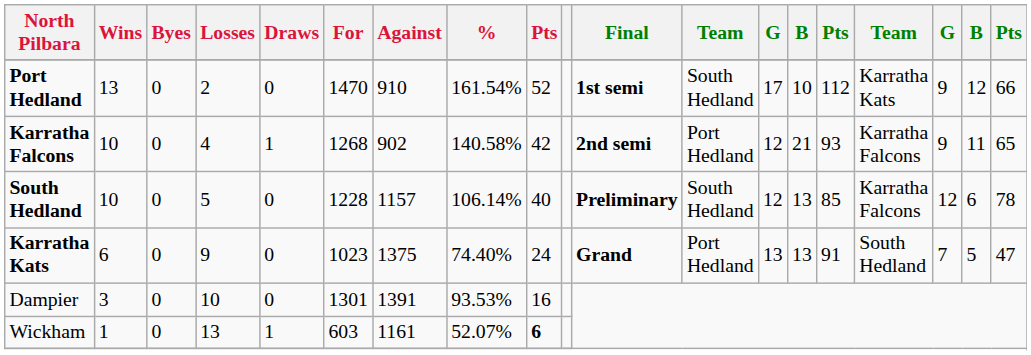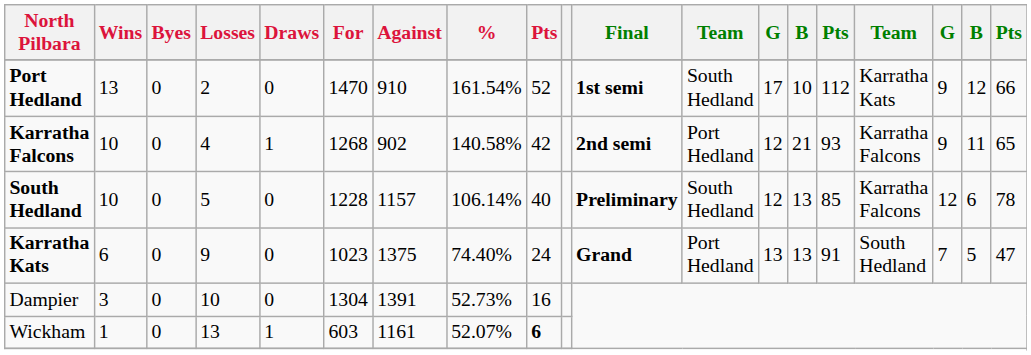Dampier | For: 1301 -> 1304
Dampier | %: 93.53% -> 52.73%
